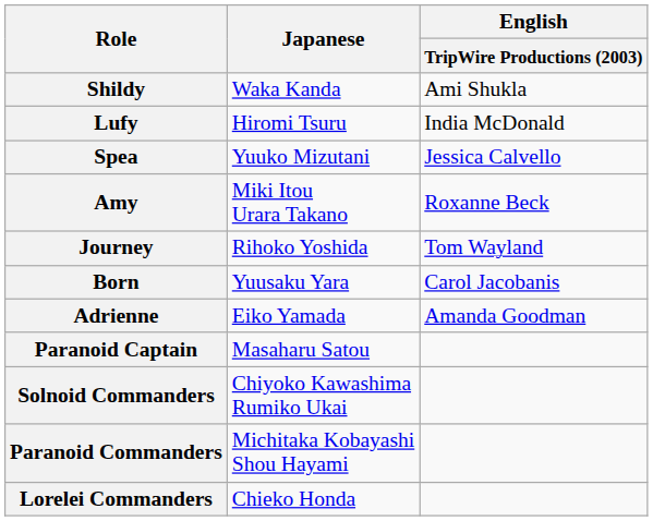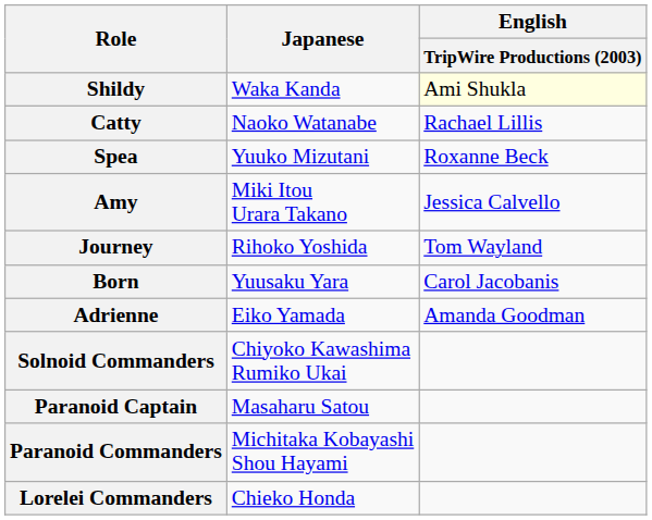Shildy | English / TripWire Productions (2003): no background -> lightyellow background
- row: Lufy | Hiromi Tsuru | India McDonald
+ row: Catty | Naoko Watanabe | Rachael Lillis
Spea | English / TripWire Productions (2003): Jessica Calvello -> Roxanne Beck
Amy | English / TripWire Productions (2003): Roxanne Beck -> Jessica Calvello
rows swapped: Solnoid Commanders <-> Paranoid Captain
